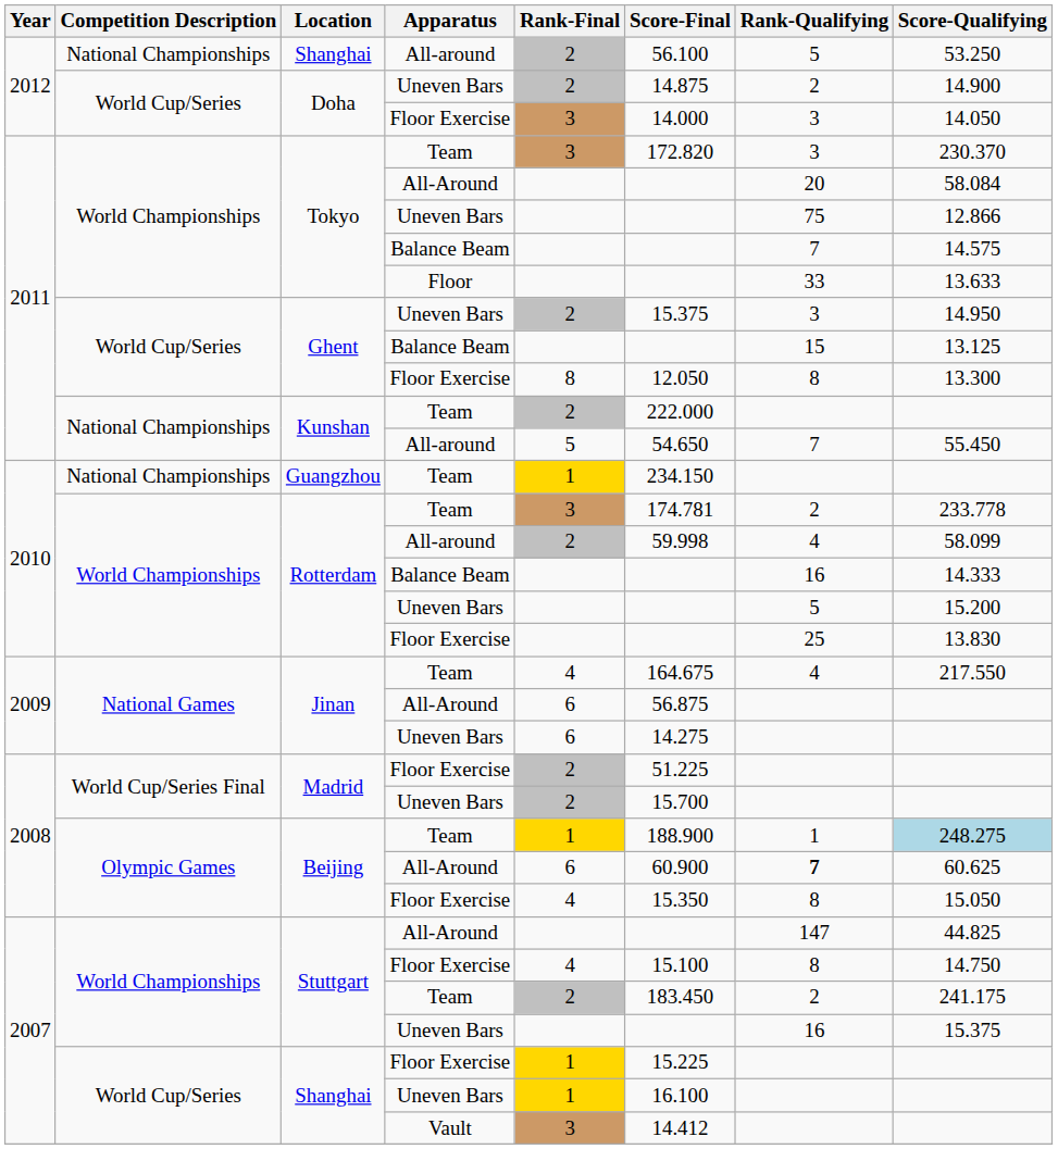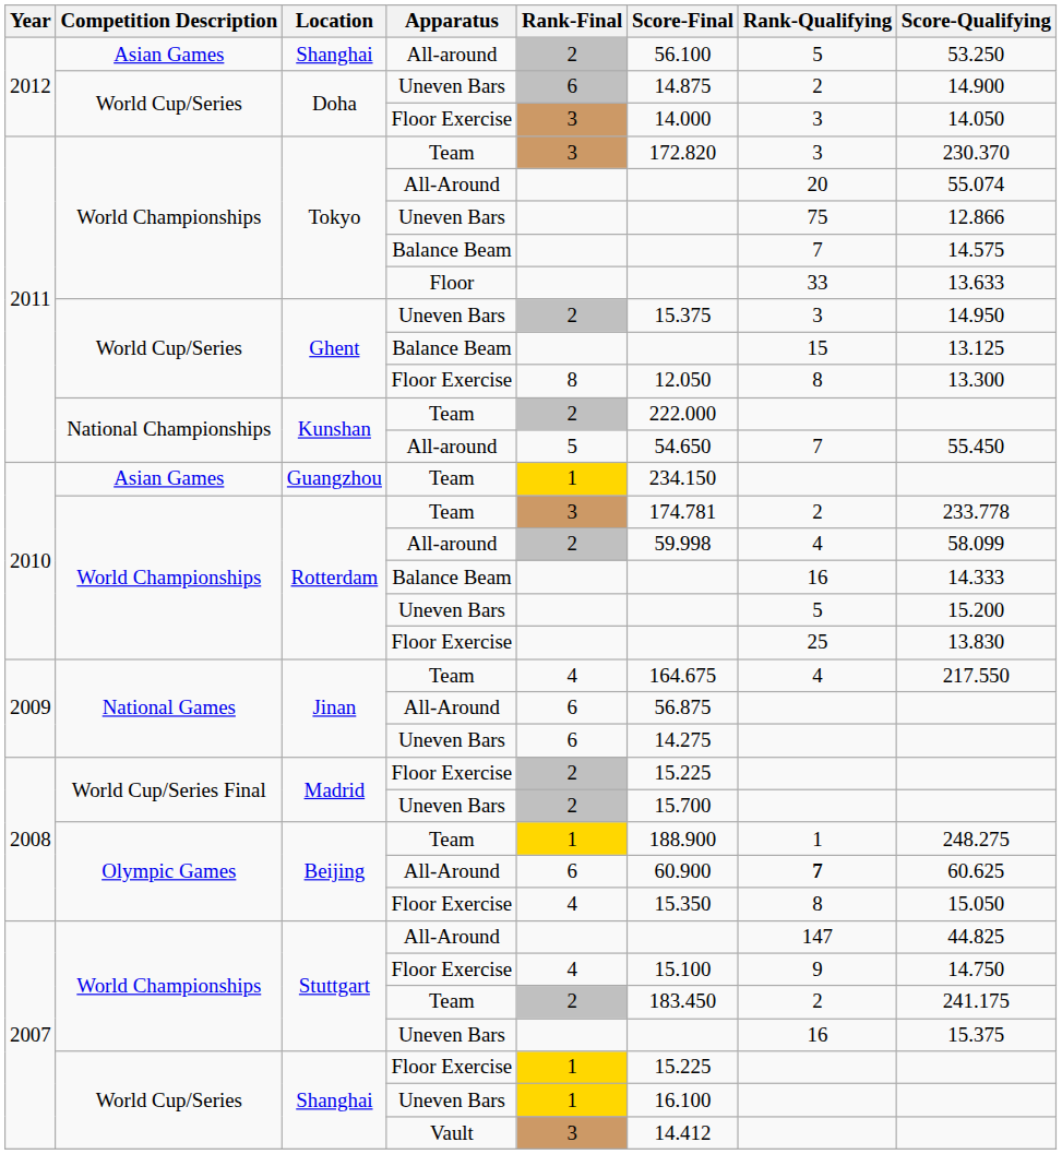Shanghai / All-around | Competition Description: National Championships -> Asian Games
Doha / Uneven Bars | Rank-Final: 2 -> 6
Tokyo / All-Around | Score-Qualifying: 58.084 -> 55.074
Guangzhou | Competition Description: National Championships -> Asian Games
Madrid / Floor Exercise | Score-Final: 51.225 -> 15.225
Beijing / Team | Score-Qualifying: lightblue background -> no background
Stuttgart / Floor Exercise | Rank-Qualifying: 8 -> 9
